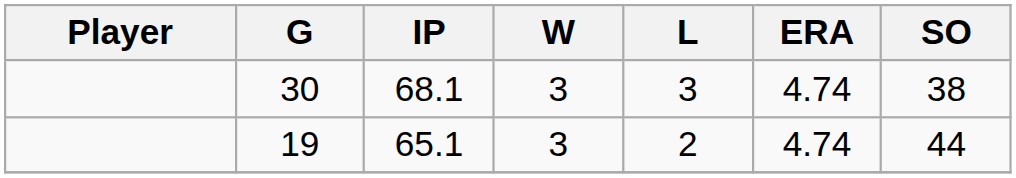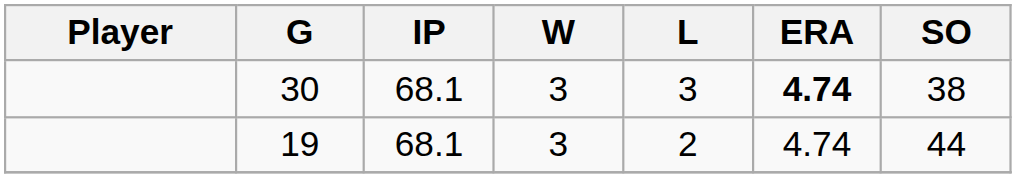30 | ERA: normal -> bold
19 | IP: 65.1 -> 68.1
